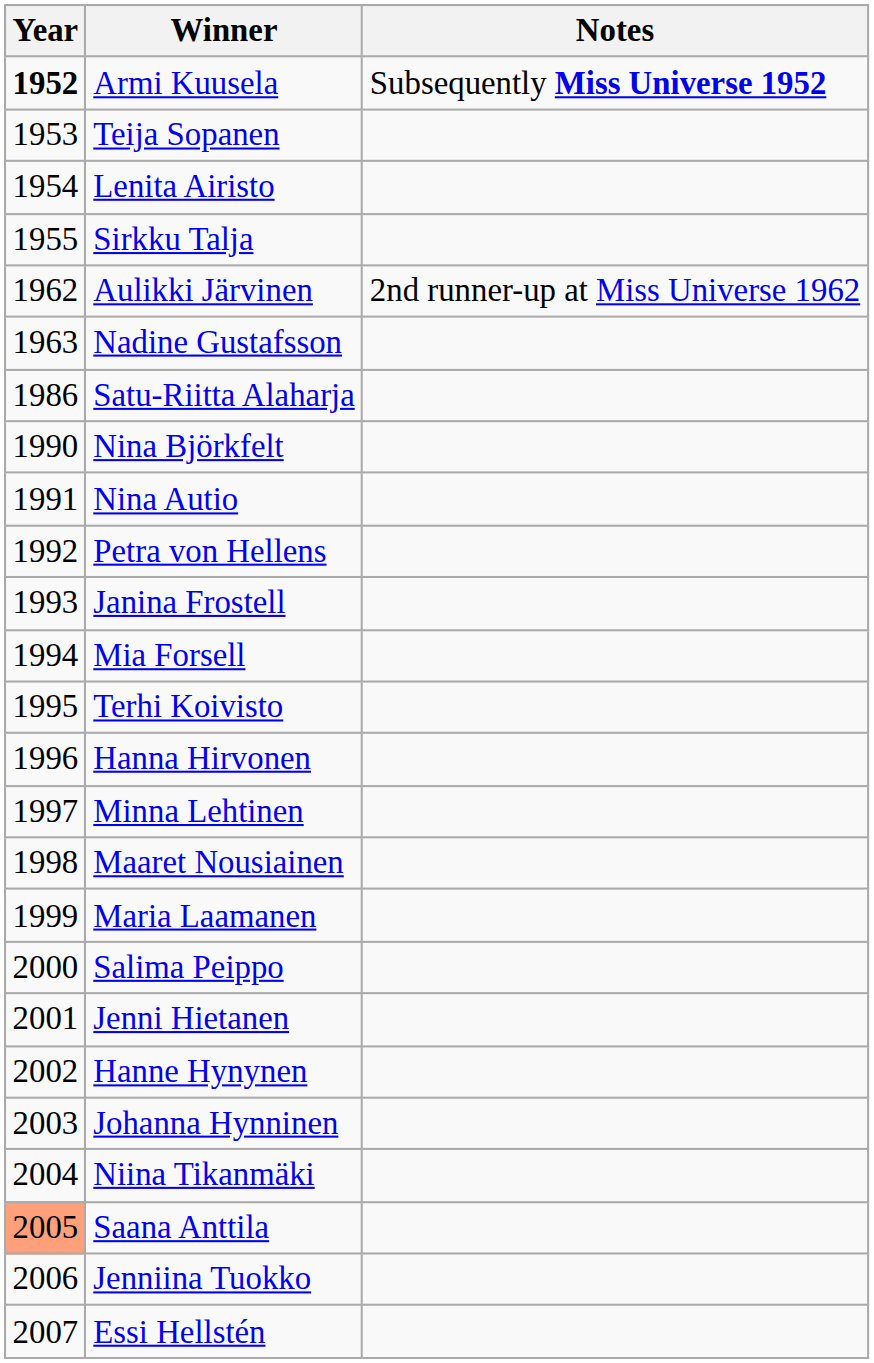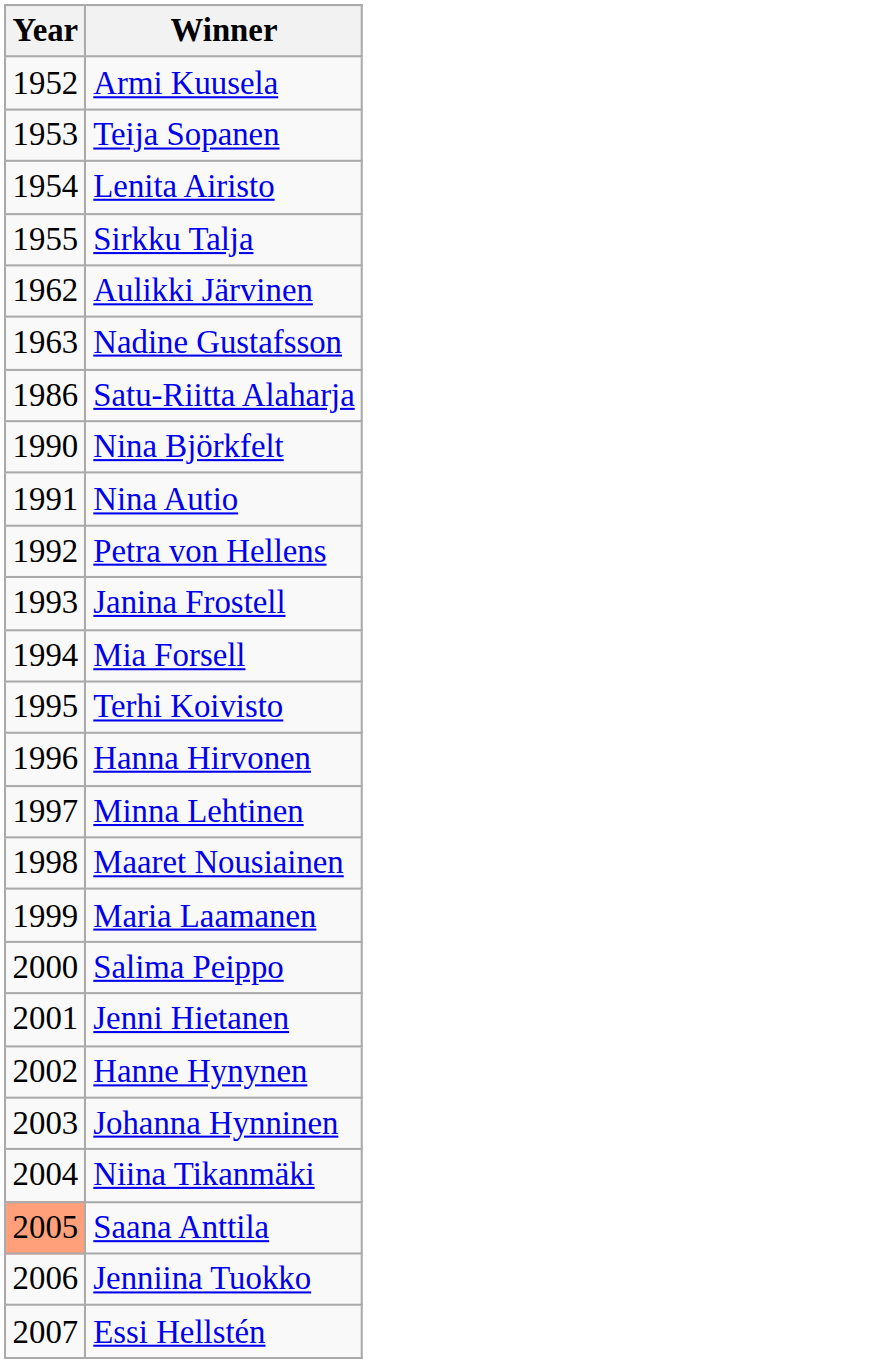- column: Notes | Subsequently Miss Universe 1952 | 2nd runner-up at Miss Universe 1962
Armi Kuusela | Year: bold -> normal
